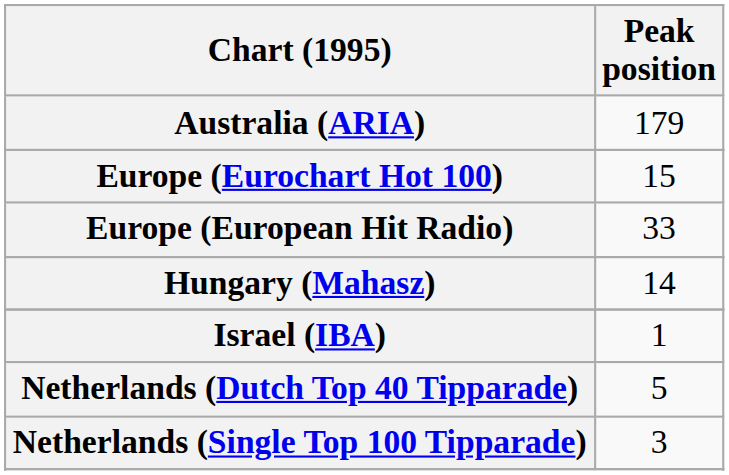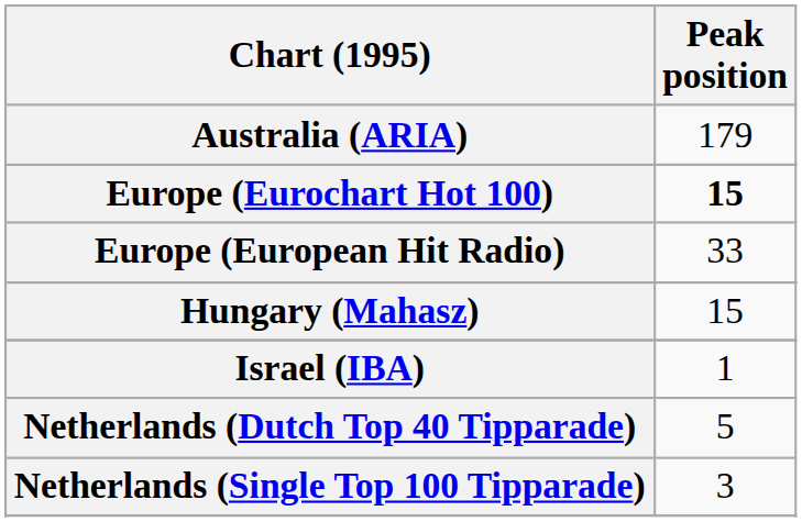Europe (Eurochart Hot 100) | Peak position: normal -> bold
Hungary (Mahasz) | Peak position: 14 -> 15
